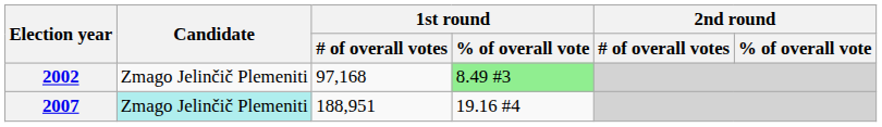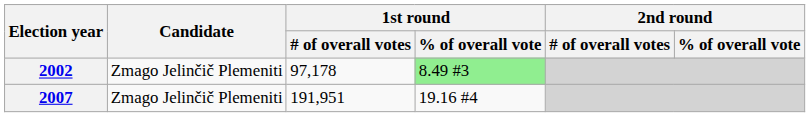2002 | 1st round / # of overall votes: 97,168 -> 97,178
2007 | Candidate: paleturquoise background -> no background
2007 | 1st round / # of overall votes: 188,951 -> 191,951
